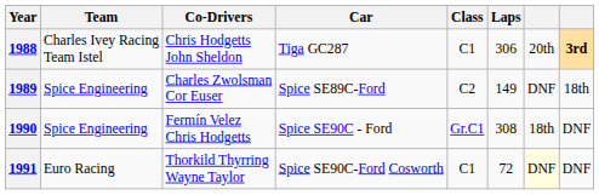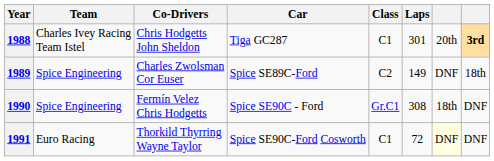1988 | Laps: 306 -> 301
